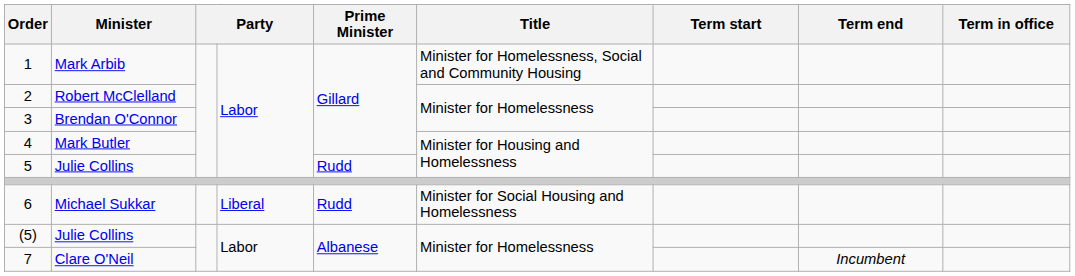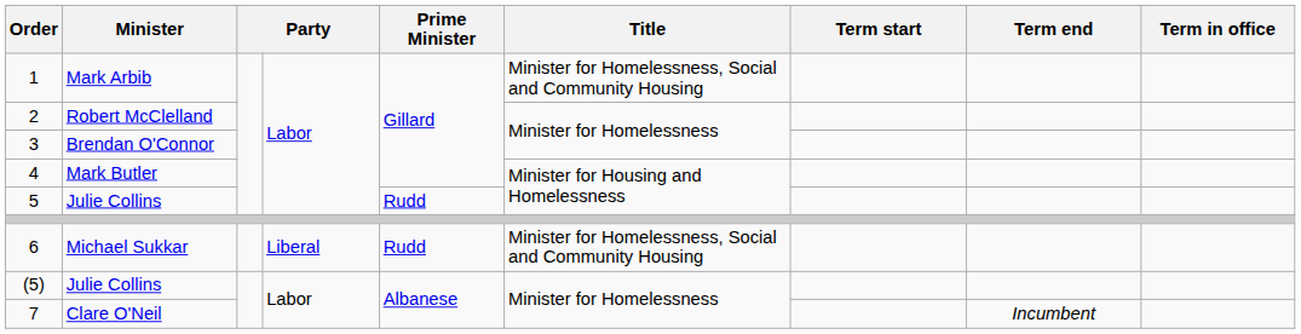6 | Title: Minister for Social Housing and Homelessness -> Minister for Homelessness, Social and Community Housing
